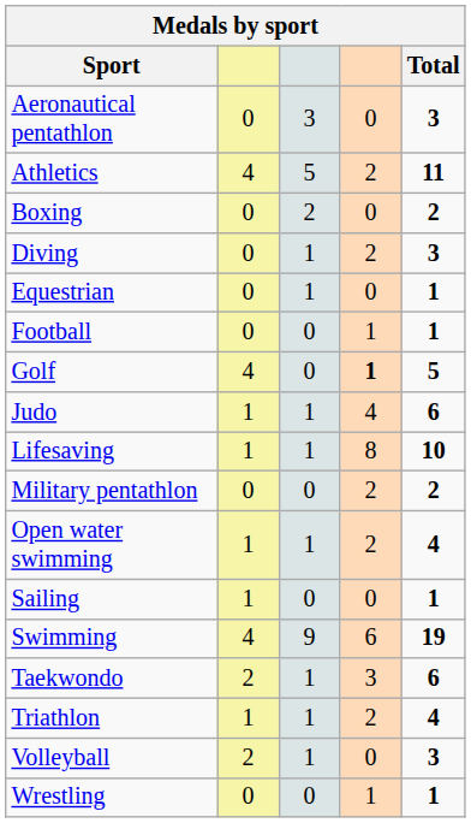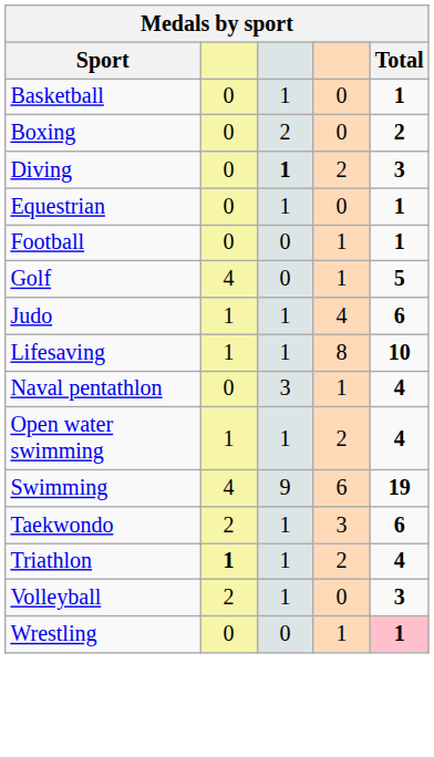- row: Aeronautical pentathlon | 0 | 3 | 0 | 3
- row: Athletics | 4 | 5 | 2 | 11
+ row: Basketball | 0 | 1 | 0 | 1
Diving | column 3: normal -> bold
Golf | column 4: bold -> normal
- row: Military pentathlon | 0 | 0 | 2 | 2
+ row: Naval pentathlon | 0 | 3 | 1 | 4
- row: Sailing | 1 | 0 | 0 | 1
Triathlon | column 2: normal -> bold
Wrestling | Total: no background -> pink background
